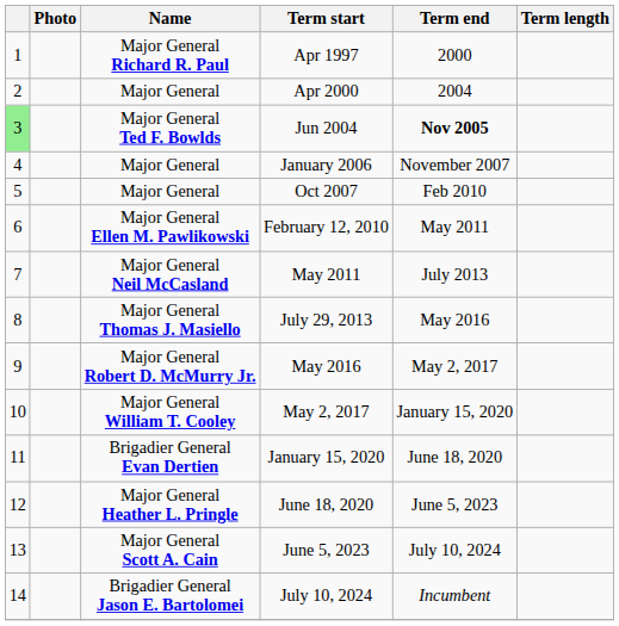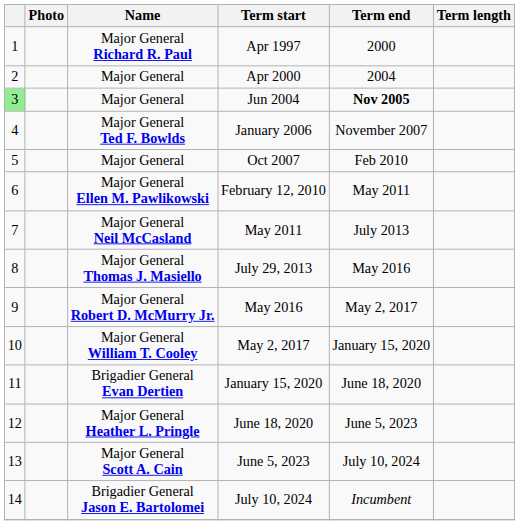Jun 2004 | Name: Major General Ted F. Bowlds -> Major General
January 2006 | Name: Major General -> Major General Ted F. Bowlds
